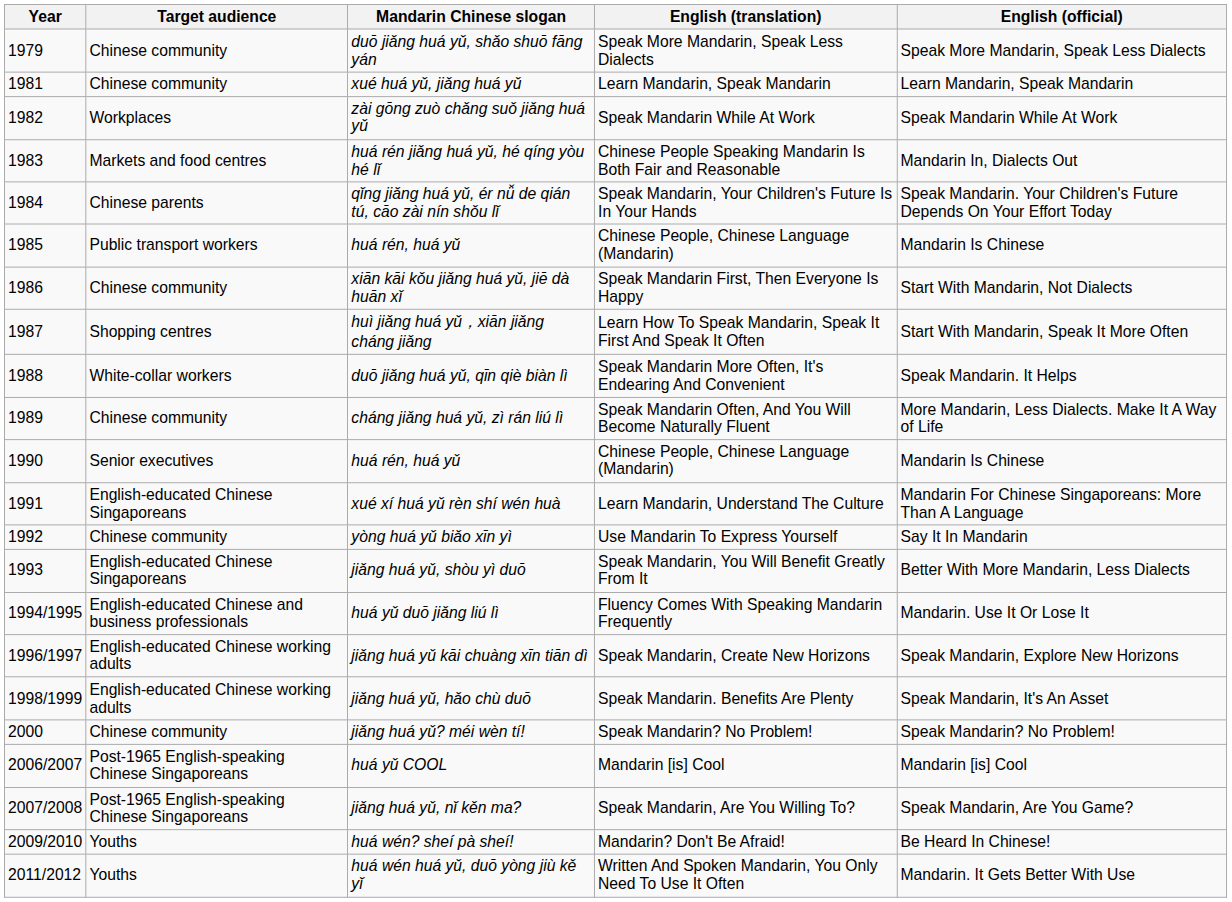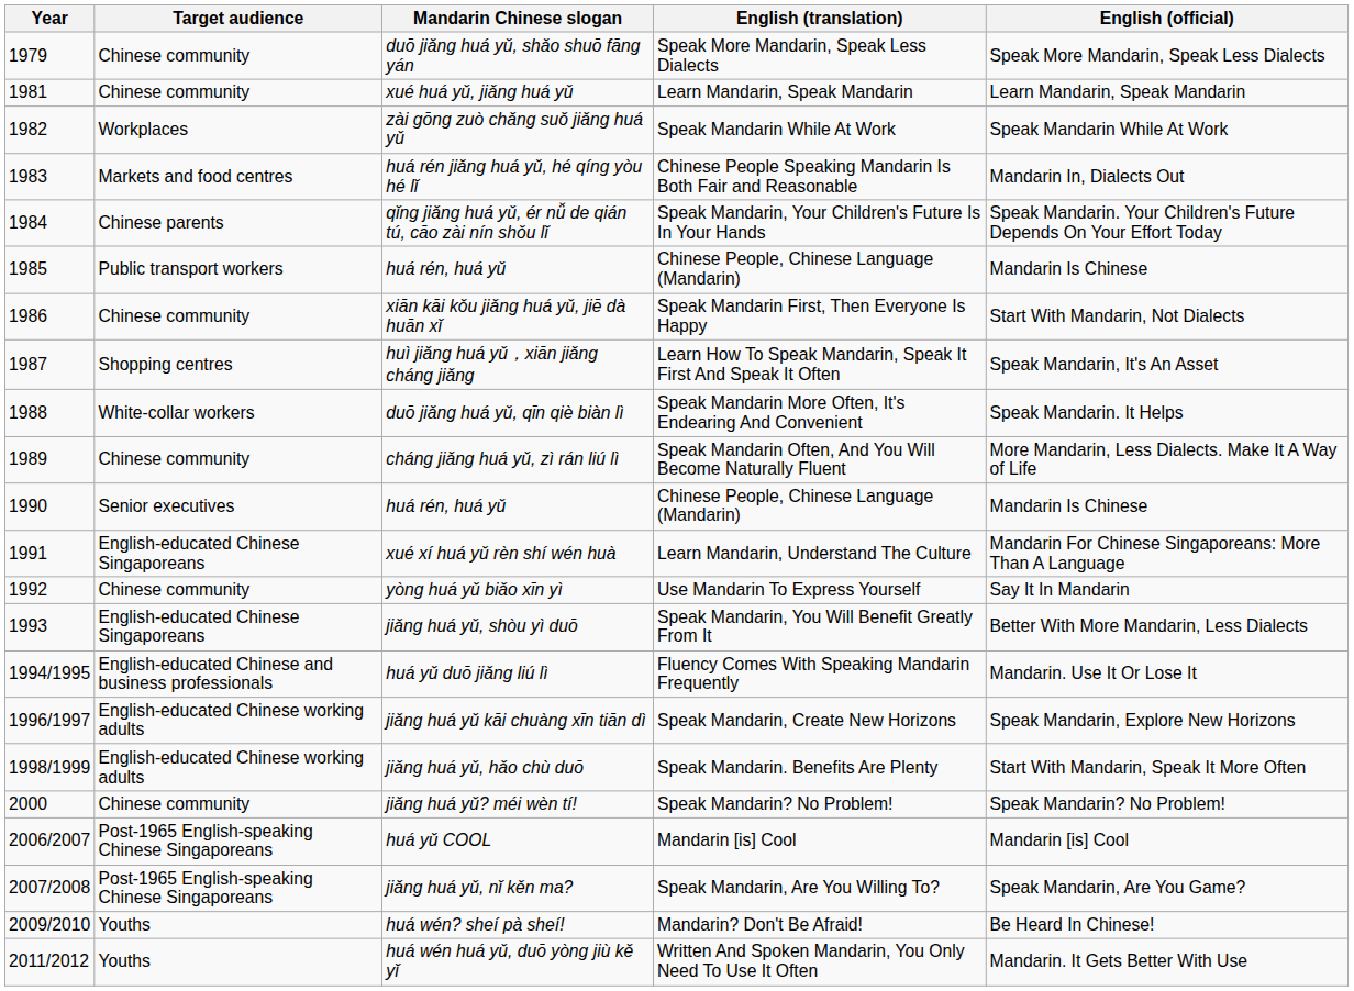huì jiǎng huá yǔ，xiān jiǎng cháng jiǎng | English (official): Start With Mandarin, Speak It More Often -> Speak Mandarin, It's An Asset
jiǎng huá yǔ, hǎo chù duō | English (official): Speak Mandarin, It's An Asset -> Start With Mandarin, Speak It More Often
